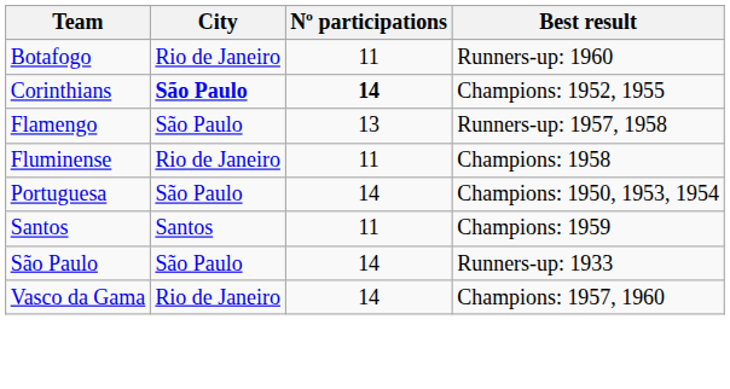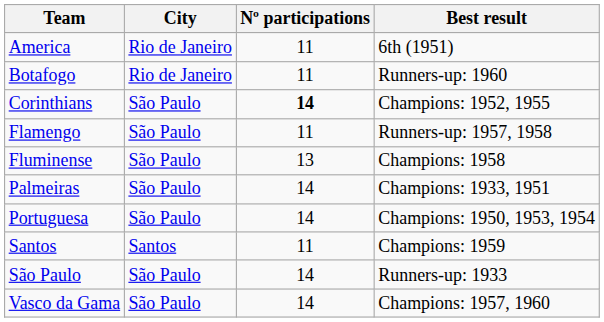+ row: America | Rio de Janeiro | 11 | 6th (1951)
Corinthians | City: bold -> normal
Flamengo | Nº participations: 13 -> 11
Fluminense | City: Rio de Janeiro -> São Paulo
Fluminense | Nº participations: 11 -> 13
+ row: Palmeiras | São Paulo | 14 | Champions: 1933, 1951
Vasco da Gama | City: Rio de Janeiro -> São Paulo
